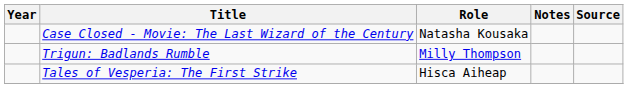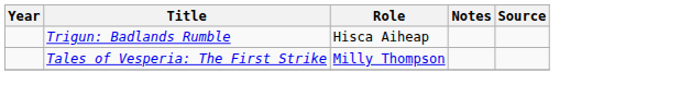- row: Case Closed - Movie: The Last Wizard of the Century | Natasha Kousaka
Trigun: Badlands Rumble | Role: Milly Thompson -> Hisca Aiheap
Tales of Vesperia: The First Strike | Role: Hisca Aiheap -> Milly Thompson
